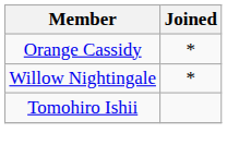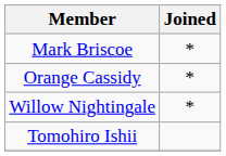+ row: Mark Briscoe | *
